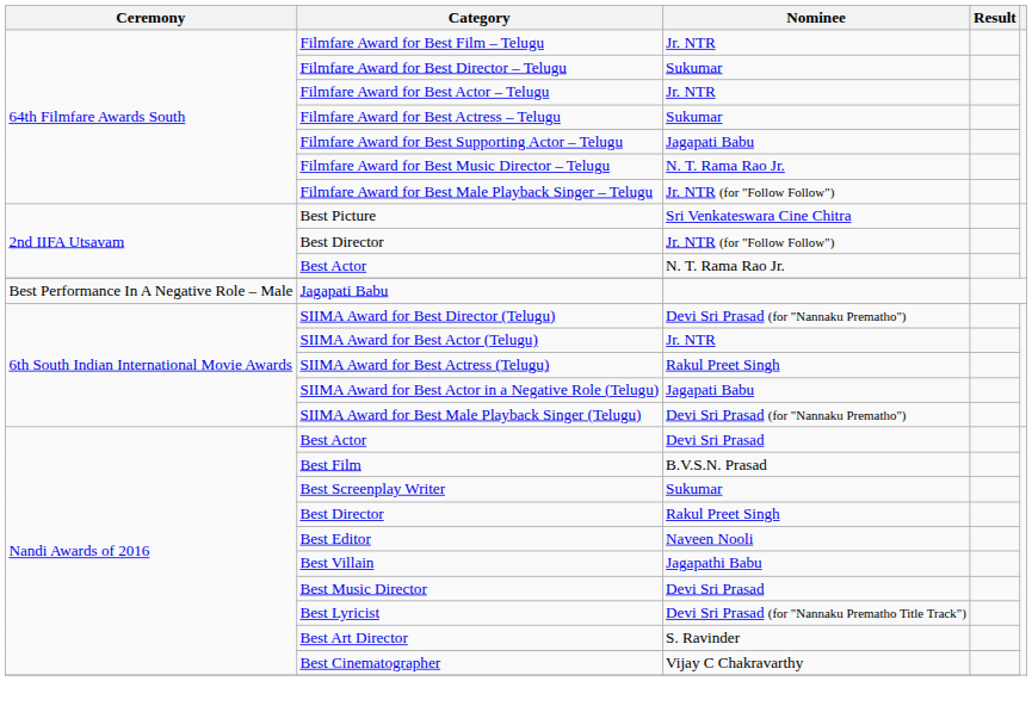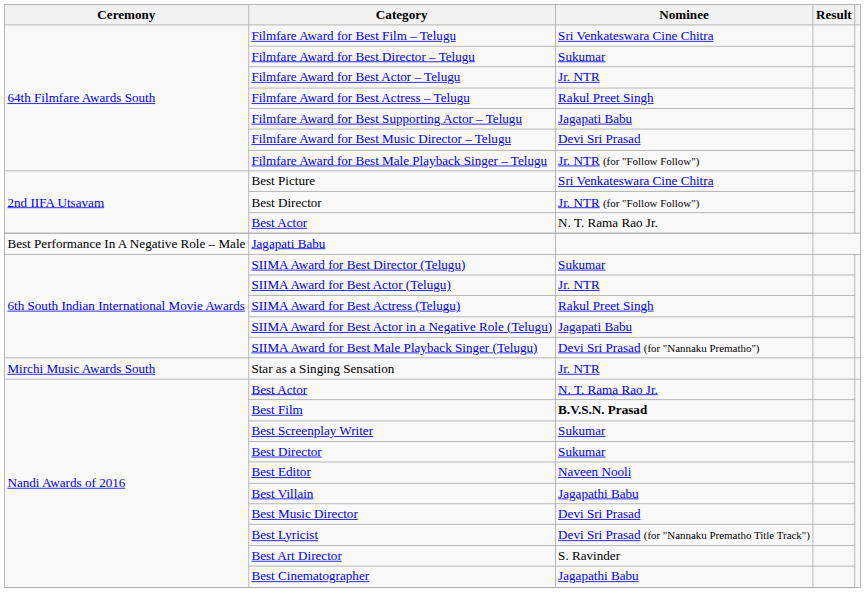Filmfare Award for Best Film – Telugu | Nominee: Jr. NTR -> Sri Venkateswara Cine Chitra
Filmfare Award for Best Actress – Telugu | Nominee: Sukumar -> Rakul Preet Singh
Filmfare Award for Best Music Director – Telugu | Nominee: N. T. Rama Rao Jr. -> Devi Sri Prasad
SIIMA Award for Best Director (Telugu) | Nominee: Devi Sri Prasad (for "Nannaku Prematho") -> Sukumar
+ row: Mirchi Music Awards South | Star as a Singing Sensation | Jr. NTR
Nandi Awards of 2016 / Best Actor | Nominee: Devi Sri Prasad -> N. T. Rama Rao Jr.
Best Film | Nominee: normal -> bold
Nandi Awards of 2016 / Best Director | Nominee: Rakul Preet Singh -> Sukumar
Best Cinematographer | Nominee: Vijay C Chakravarthy -> Jagapathi Babu
